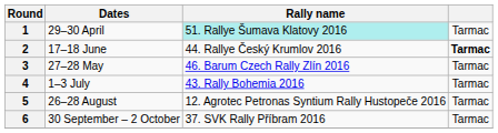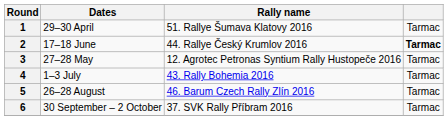1 | Rally name: paleturquoise background -> no background
3 | Rally name: 46. Barum Czech Rally Zlín 2016 -> 12. Agrotec Petronas Syntium Rally Hustopeče 2016
5 | Rally name: 12. Agrotec Petronas Syntium Rally Hustopeče 2016 -> 46. Barum Czech Rally Zlín 2016
